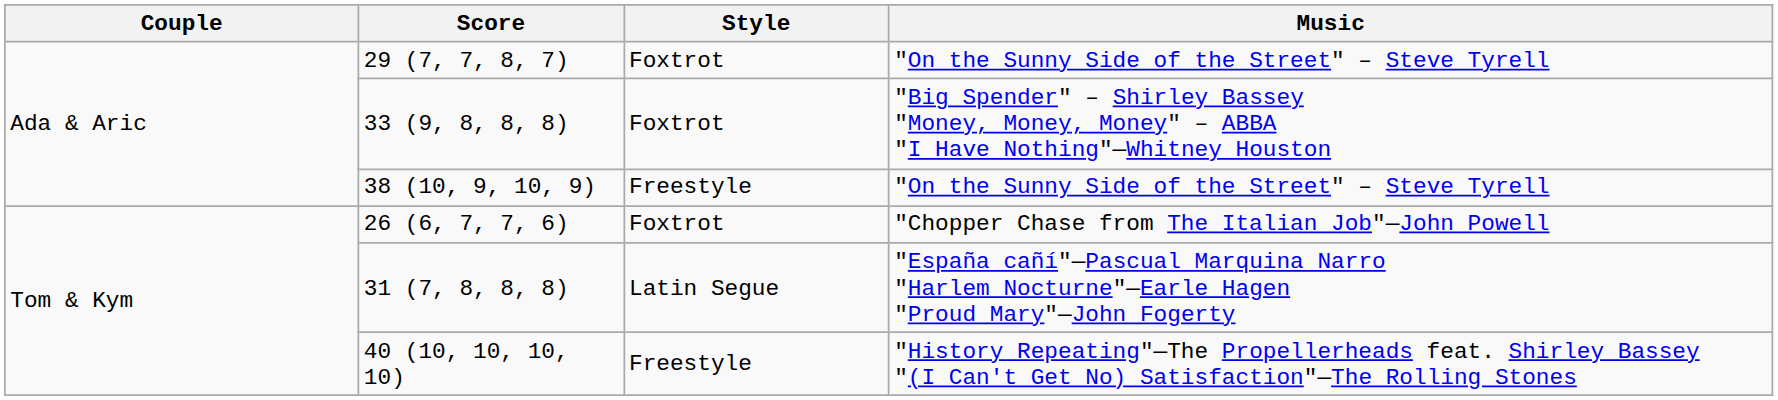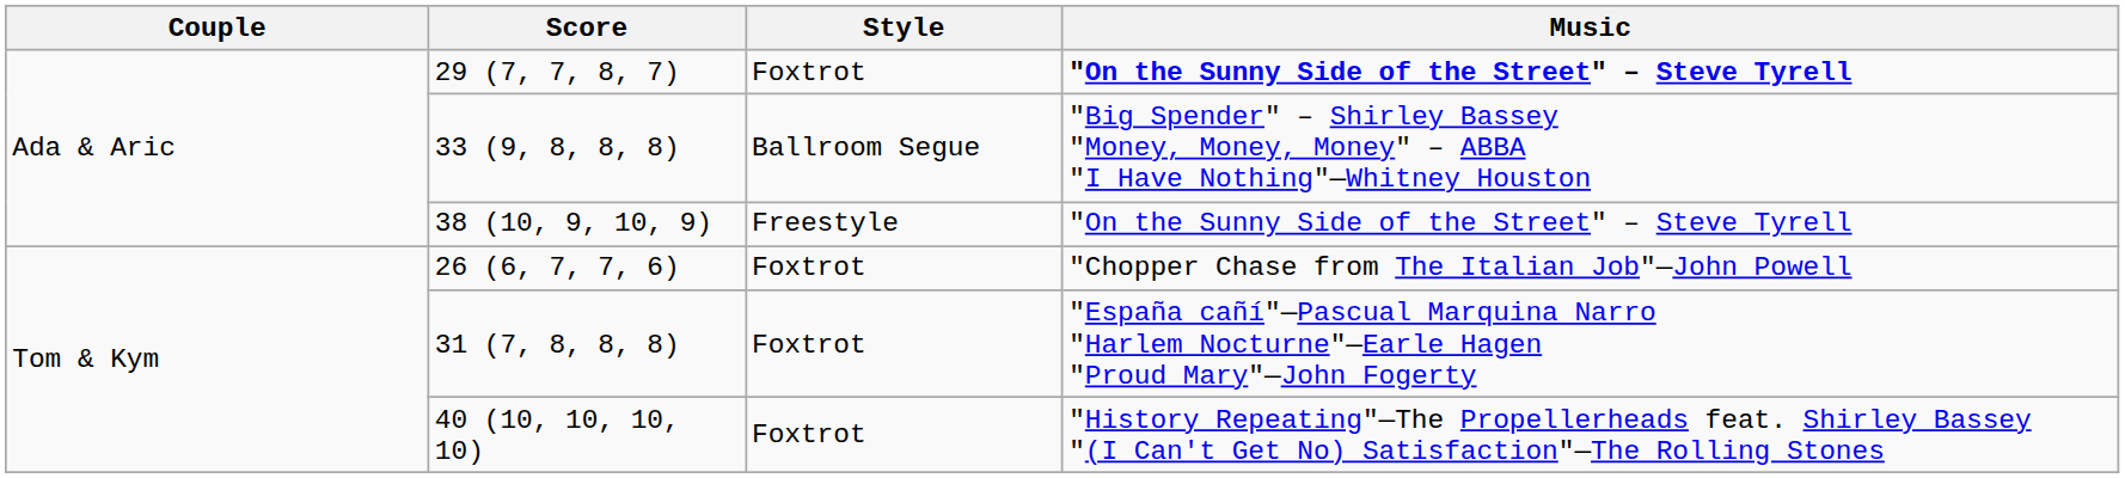29 (7, 7, 8, 7) | Music: normal -> bold
33 (9, 8, 8, 8) | Style: Foxtrot -> Ballroom Segue
31 (7, 8, 8, 8) | Style: Latin Segue -> Foxtrot
40 (10, 10, 10, 10) | Style: Freestyle -> Foxtrot
